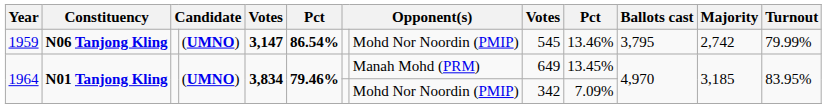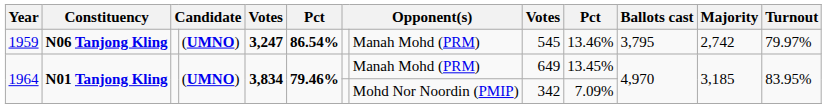1959 | column 5: 3,147 -> 3,247
1959 | column 8: Mohd Nor Noordin (PMIP) -> Manah Mohd (PRM)
1959 | Turnout: 79.99% -> 79.97%
